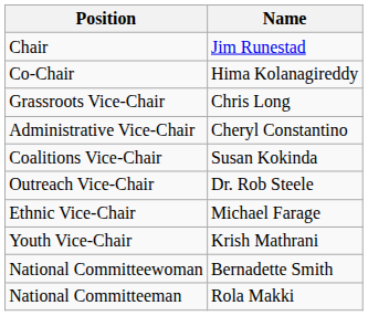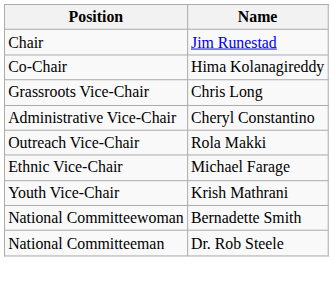- row: Coalitions Vice-Chair | Susan Kokinda
Outreach Vice-Chair | Name: Dr. Rob Steele -> Rola Makki
National Committeeman | Name: Rola Makki -> Dr. Rob Steele
